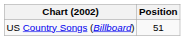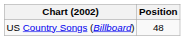US Country Songs (Billboard) | Position: 51 -> 48
